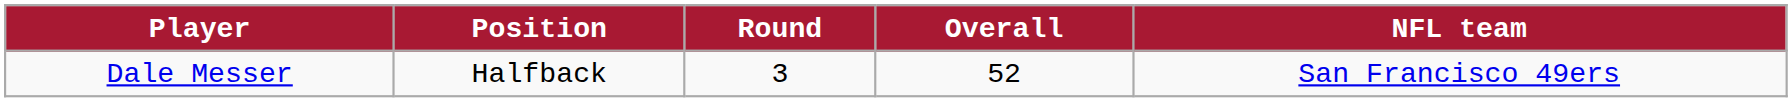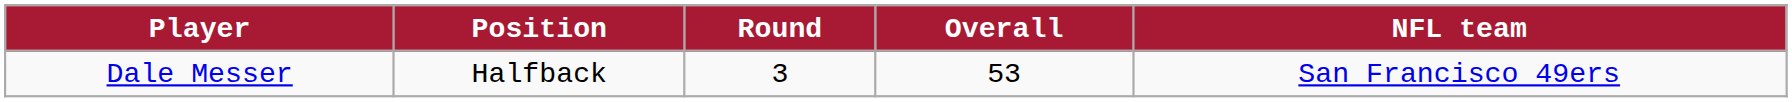Dale Messer | Overall: 52 -> 53
